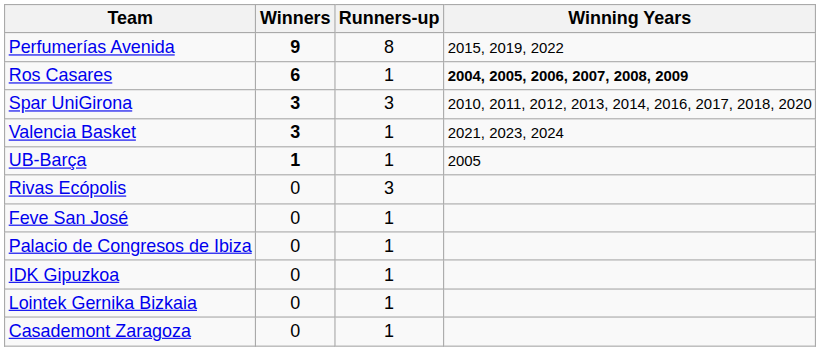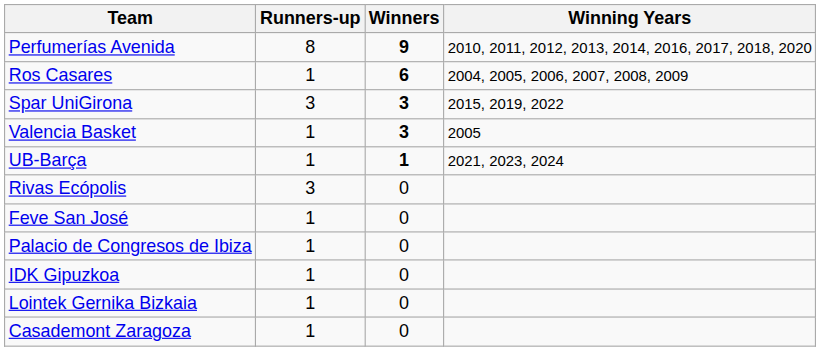columns swapped: Winners <-> Runners-up
Perfumerías Avenida | Winning Years: 2015, 2019, 2022 -> 2010, 2011, 2012, 2013, 2014, 2016, 2017, 2018, 2020
Ros Casares | Winning Years: bold -> normal
Spar UniGirona | Winning Years: 2010, 2011, 2012, 2013, 2014, 2016, 2017, 2018, 2020 -> 2015, 2019, 2022
Valencia Basket | Winning Years: 2021, 2023, 2024 -> 2005
UB-Barça | Winning Years: 2005 -> 2021, 2023, 2024
